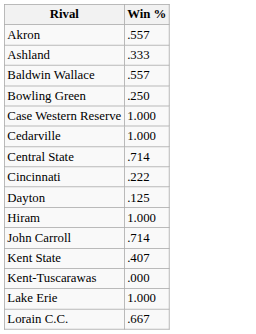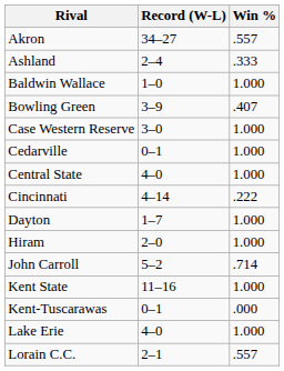+ column: Record (W-L) | 34–27 | 2–4 | 1–0 | 3–9 | 3–0 | 0–1 | 4–0 | 4–14 | 1–7 | 2–0 | 5–2 | 11–16 | 0–1 | 4–0 | 2–1
Baldwin Wallace | Win %: .557 -> 1.000
Bowling Green | Win %: .250 -> .407
Central State | Win %: .714 -> 1.000
Dayton | Win %: .125 -> 1.000
Kent State | Win %: .407 -> 1.000
Lorain C.C. | Win %: .667 -> .557
